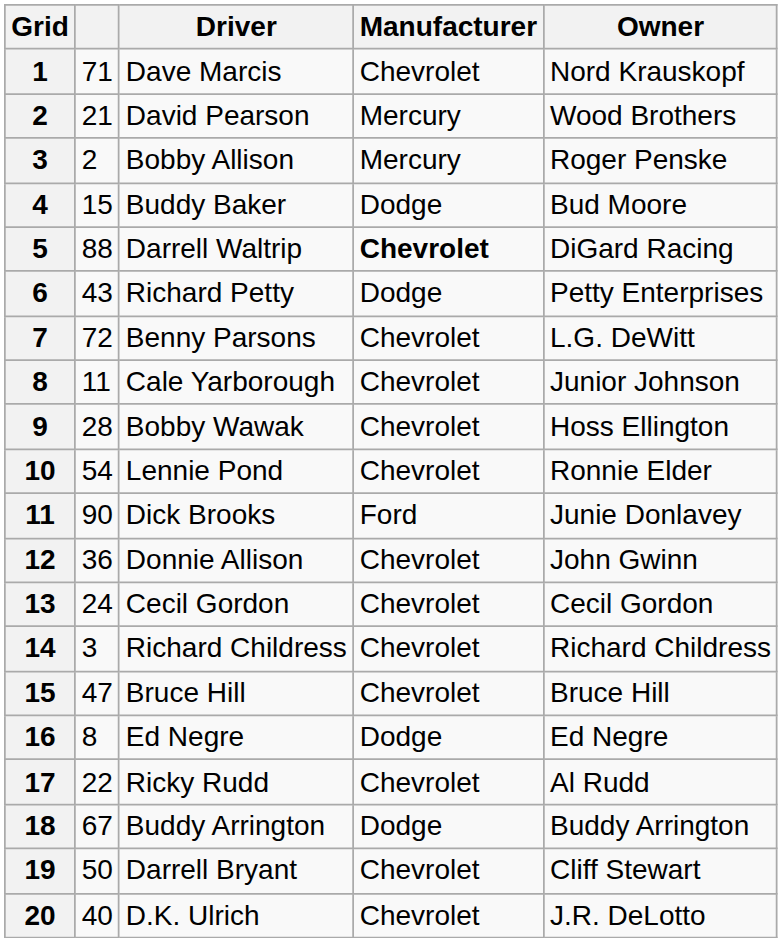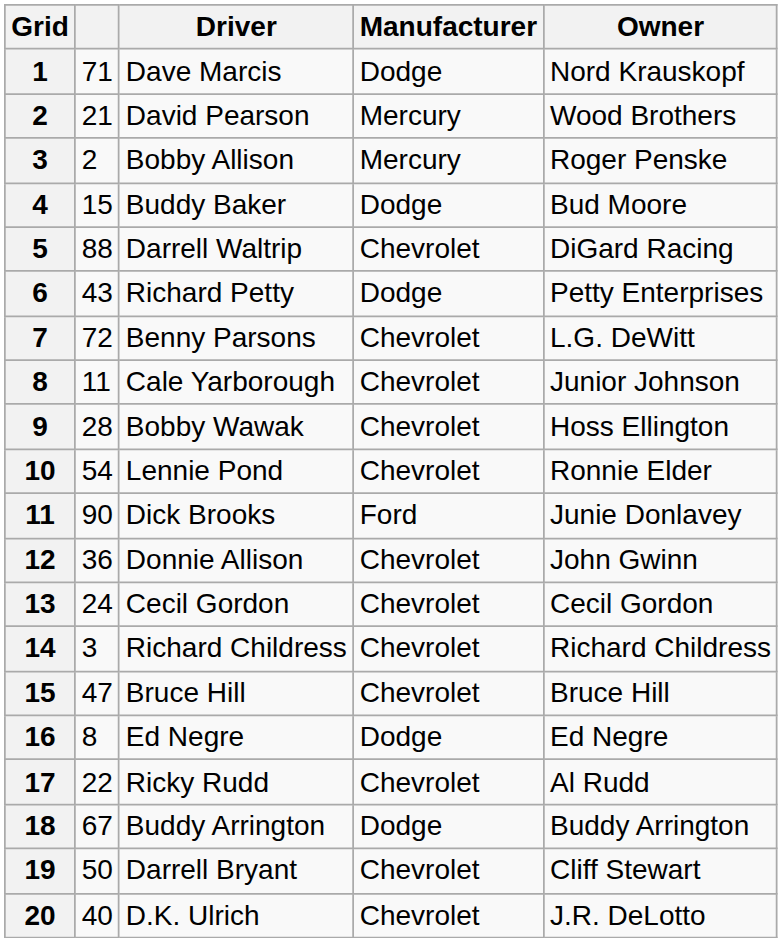1 | Manufacturer: Chevrolet -> Dodge
5 | Manufacturer: bold -> normal
